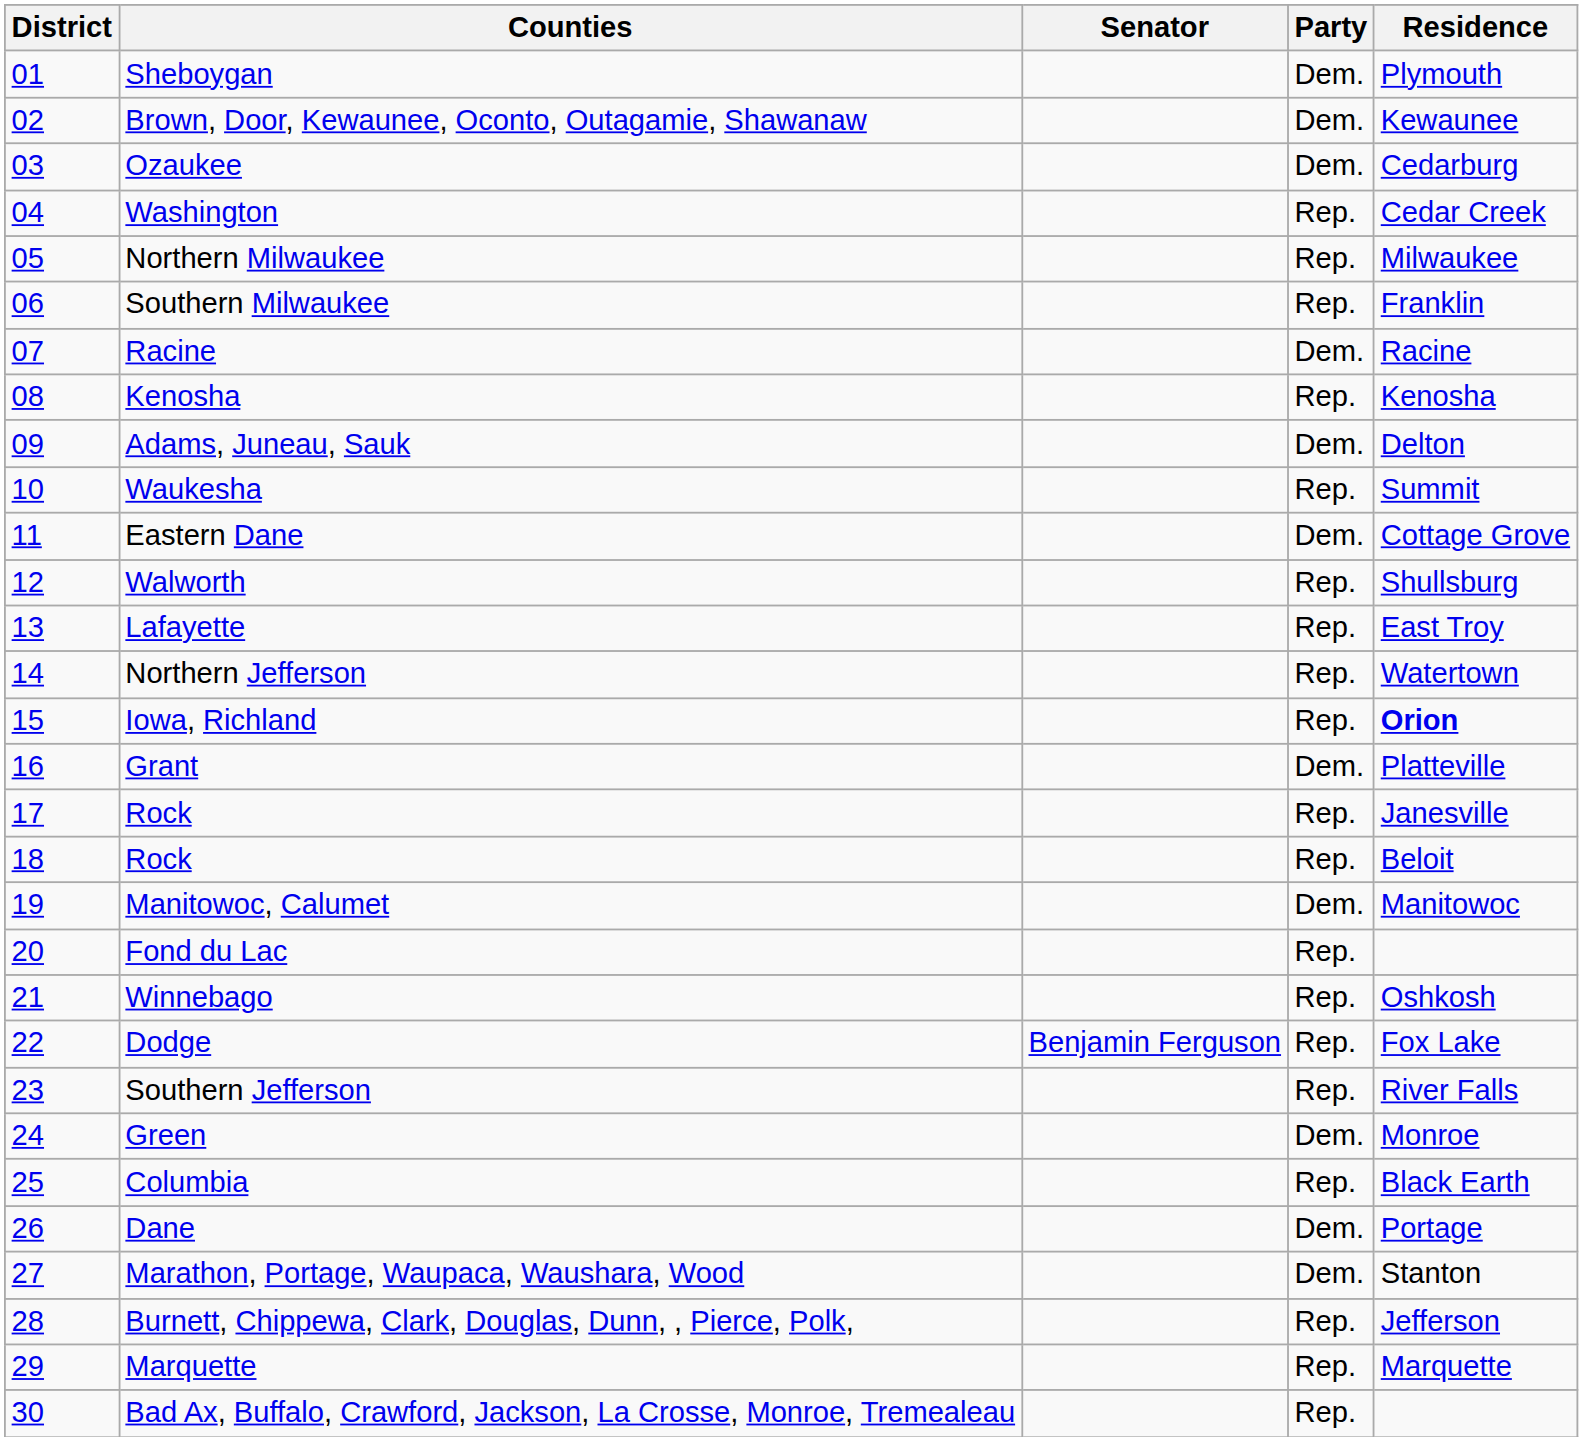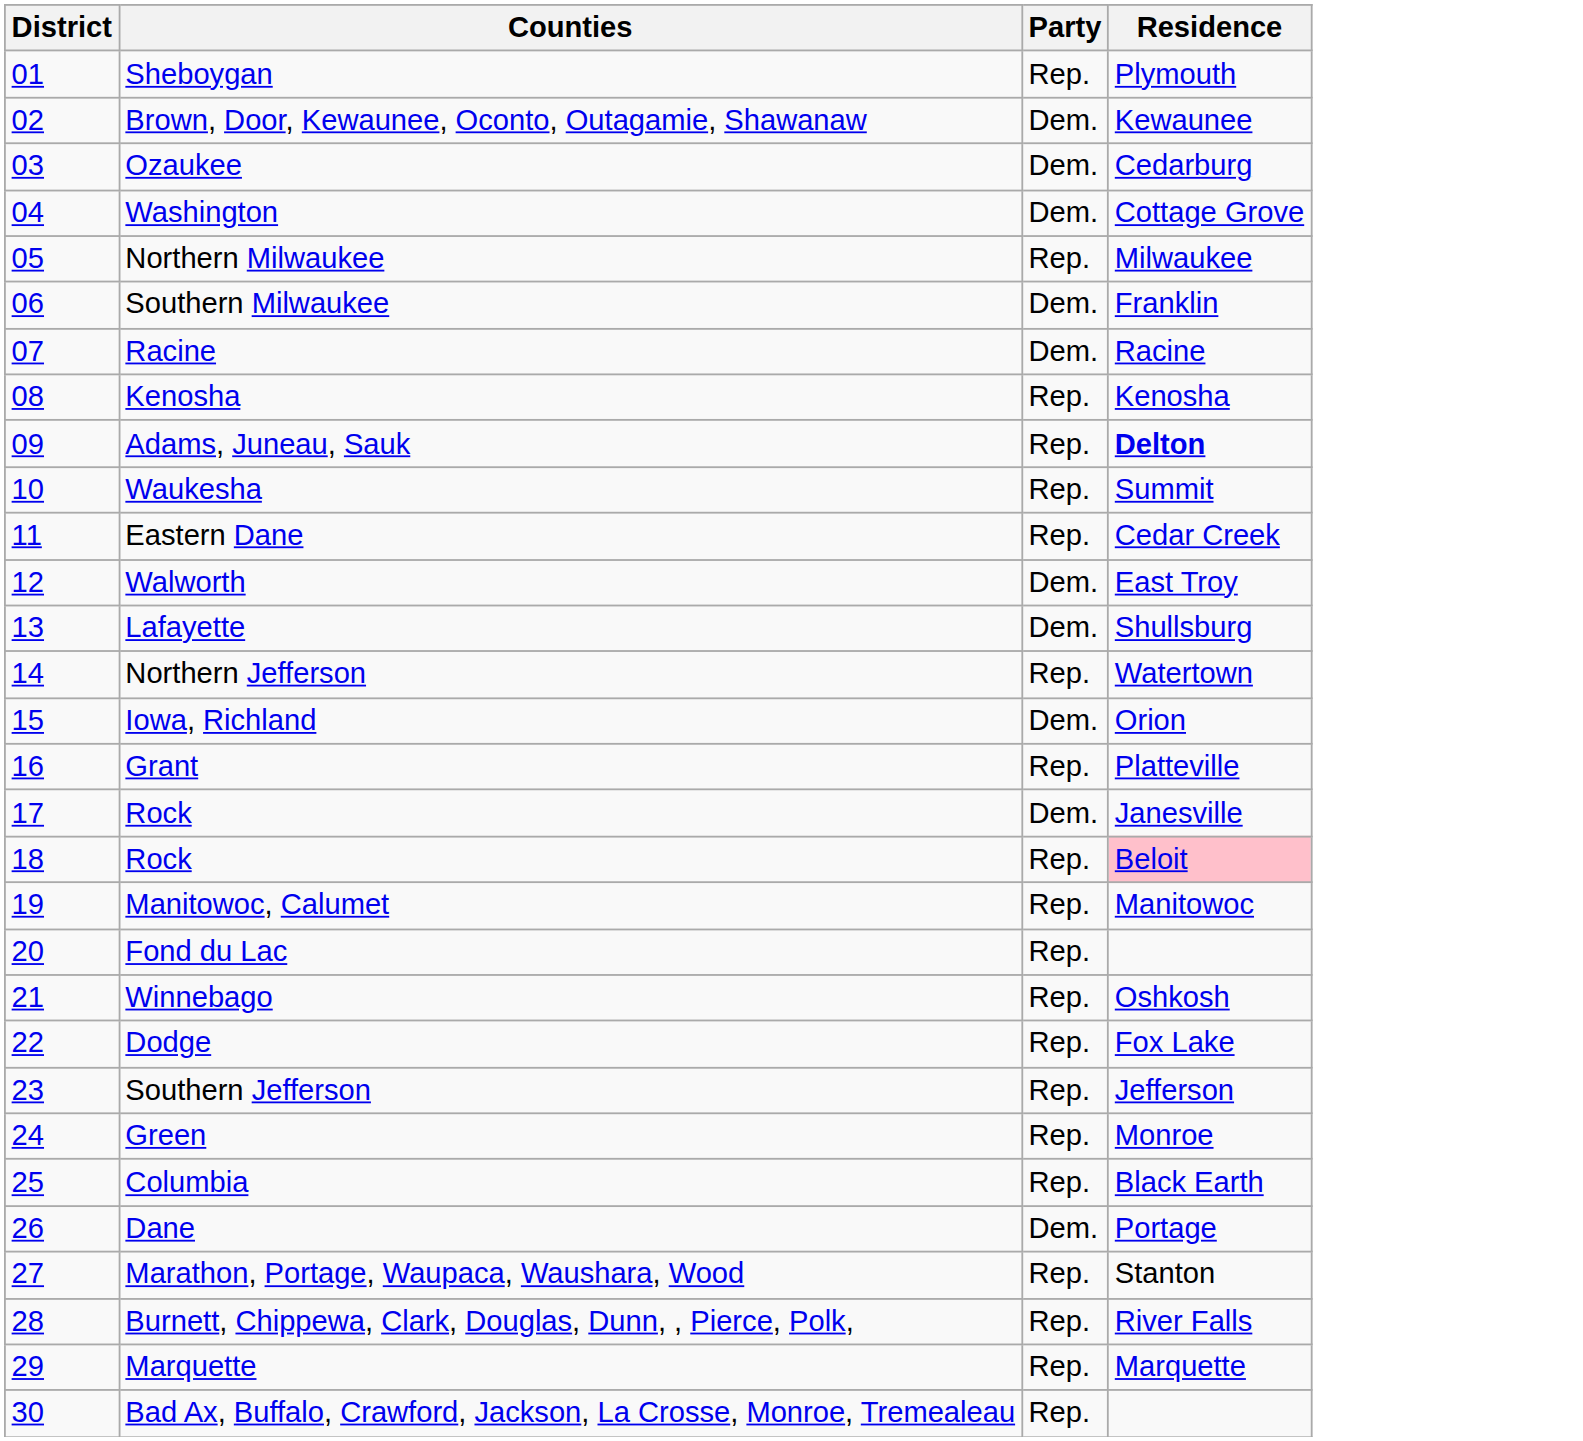- column: Senator | Benjamin Ferguson
Sheboygan | Party: Dem. -> Rep.
Washington | Party: Rep. -> Dem.
Washington | Residence: Cedar Creek -> Cottage Grove
Southern Milwaukee | Party: Rep. -> Dem.
Adams, Juneau, Sauk | Party: Dem. -> Rep.
Adams, Juneau, Sauk | Residence: normal -> bold
Eastern Dane | Party: Dem. -> Rep.
Eastern Dane | Residence: Cottage Grove -> Cedar Creek
Walworth | Party: Rep. -> Dem.
Walworth | Residence: Shullsburg -> East Troy
Lafayette | Party: Rep. -> Dem.
Lafayette | Residence: East Troy -> Shullsburg
Iowa, Richland | Party: Rep. -> Dem.
Iowa, Richland | Residence: bold -> normal
Grant | Party: Dem. -> Rep.
17 / Rock | Party: Rep. -> Dem.
18 / Rock | Residence: no background -> pink background
Manitowoc, Calumet | Party: Dem. -> Rep.
Southern Jefferson | Residence: River Falls -> Jefferson
Green | Party: Dem. -> Rep.
Marathon, Portage, Waupaca, Waushara, Wood | Party: Dem. -> Rep.
Burnett, Chippewa, Clark, Douglas, Dunn, , Pierce, Polk, | Residence: Jefferson -> River Falls
